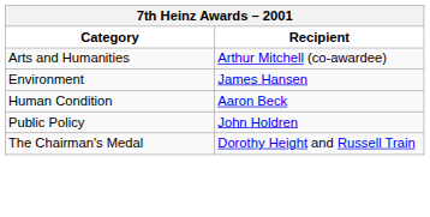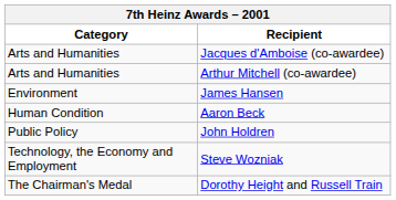+ row: Arts and Humanities | Jacques d'Amboise (co-awardee)
+ row: Technology, the Economy and Employment | Steve Wozniak
